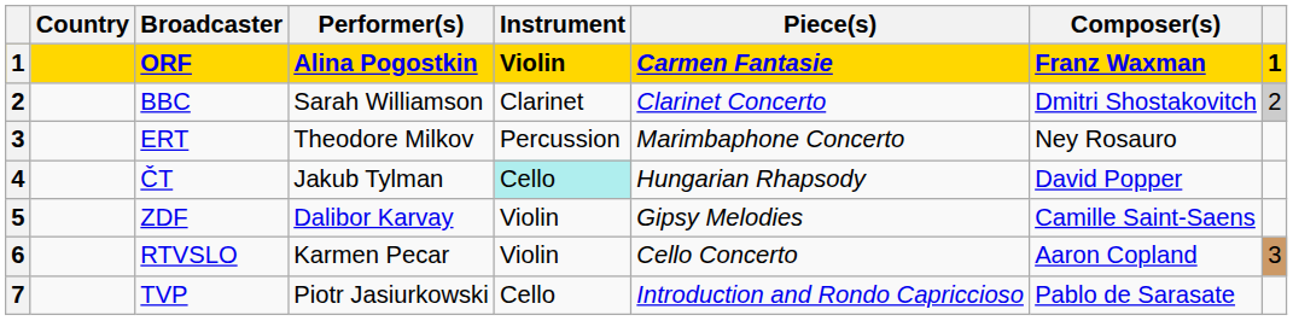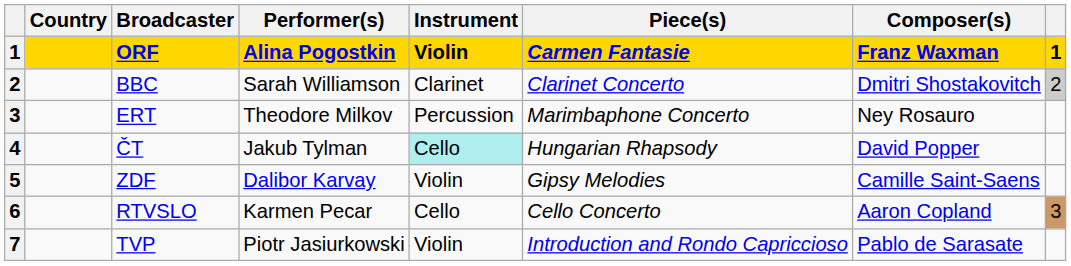RTVSLO | Instrument: Violin -> Cello
TVP | Instrument: Cello -> Violin
